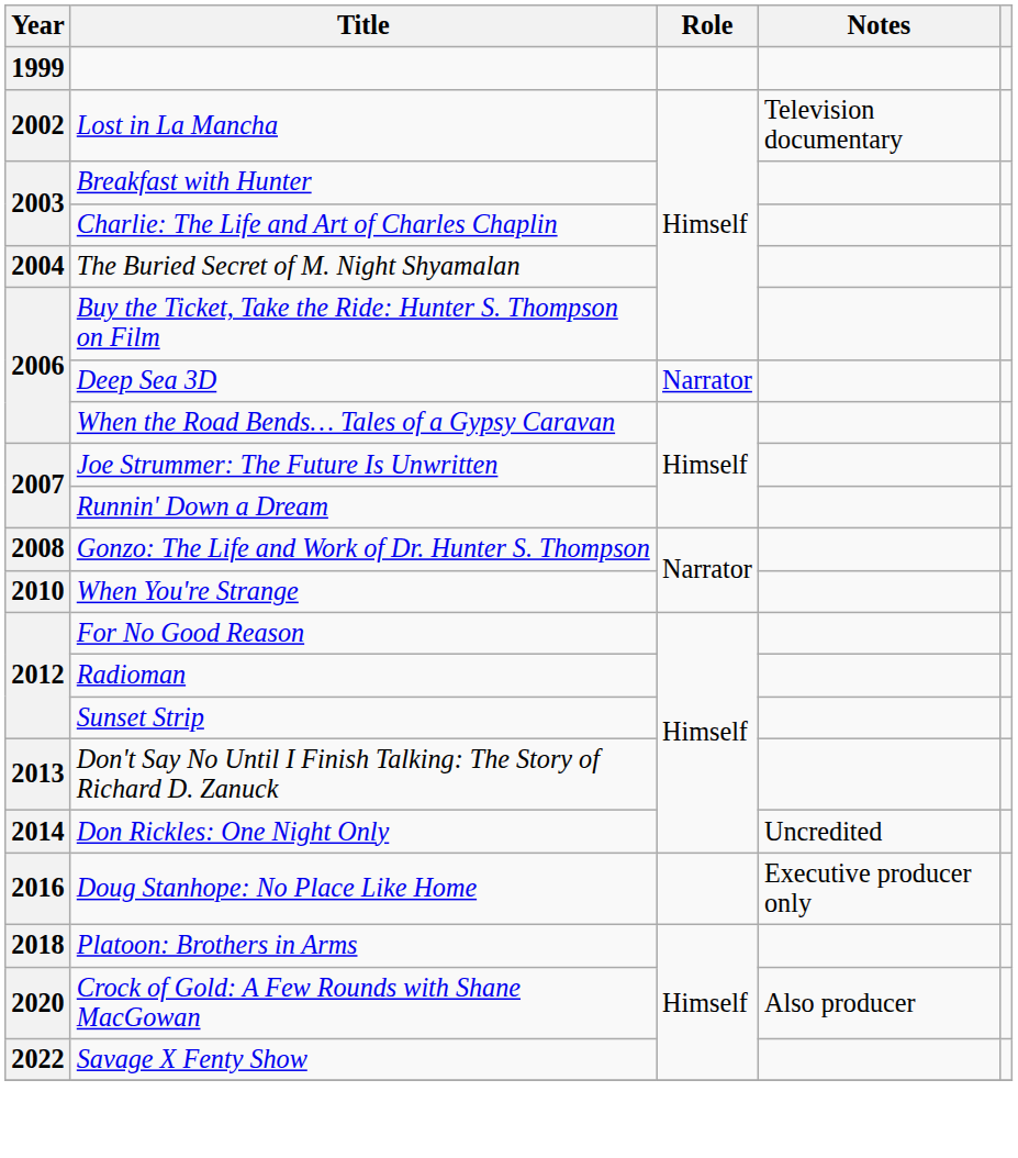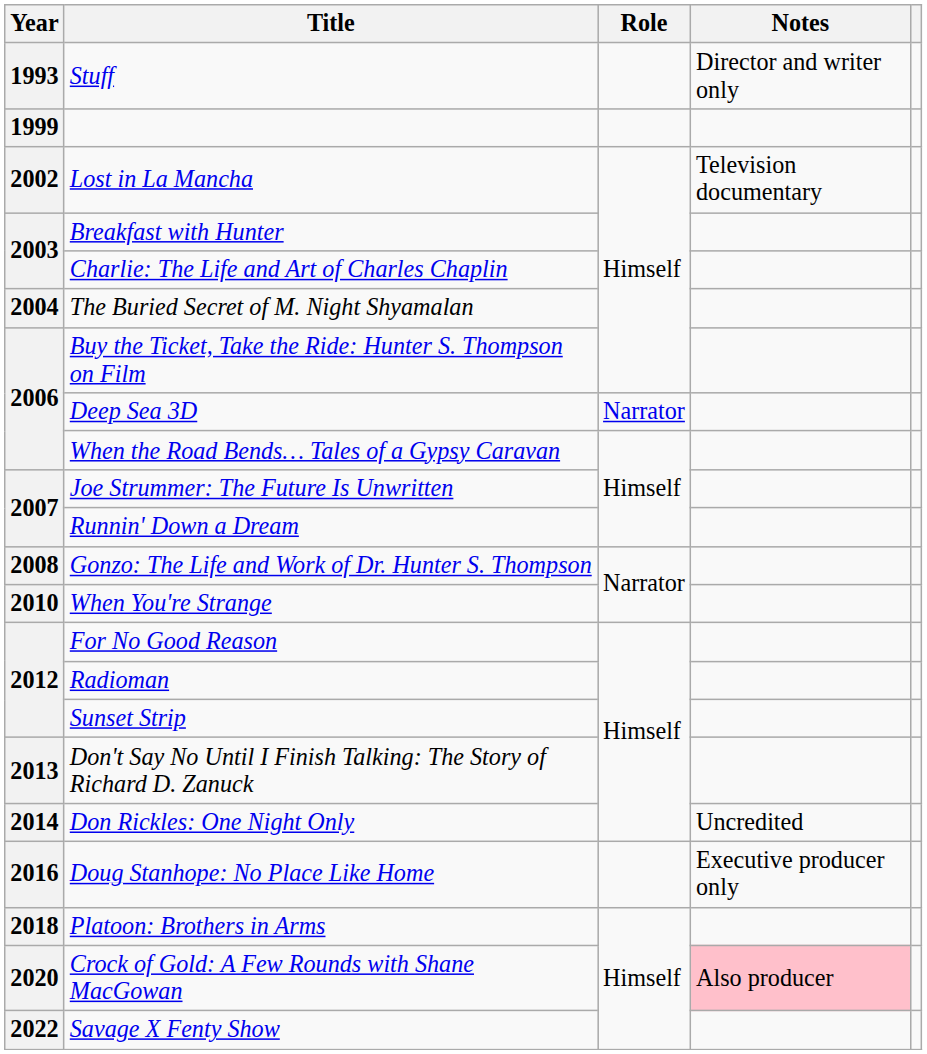+ row: 1993 | Stuff | Director and writer only
Crock of Gold: A Few Rounds with Shane MacGowan | Notes: no background -> pink background
